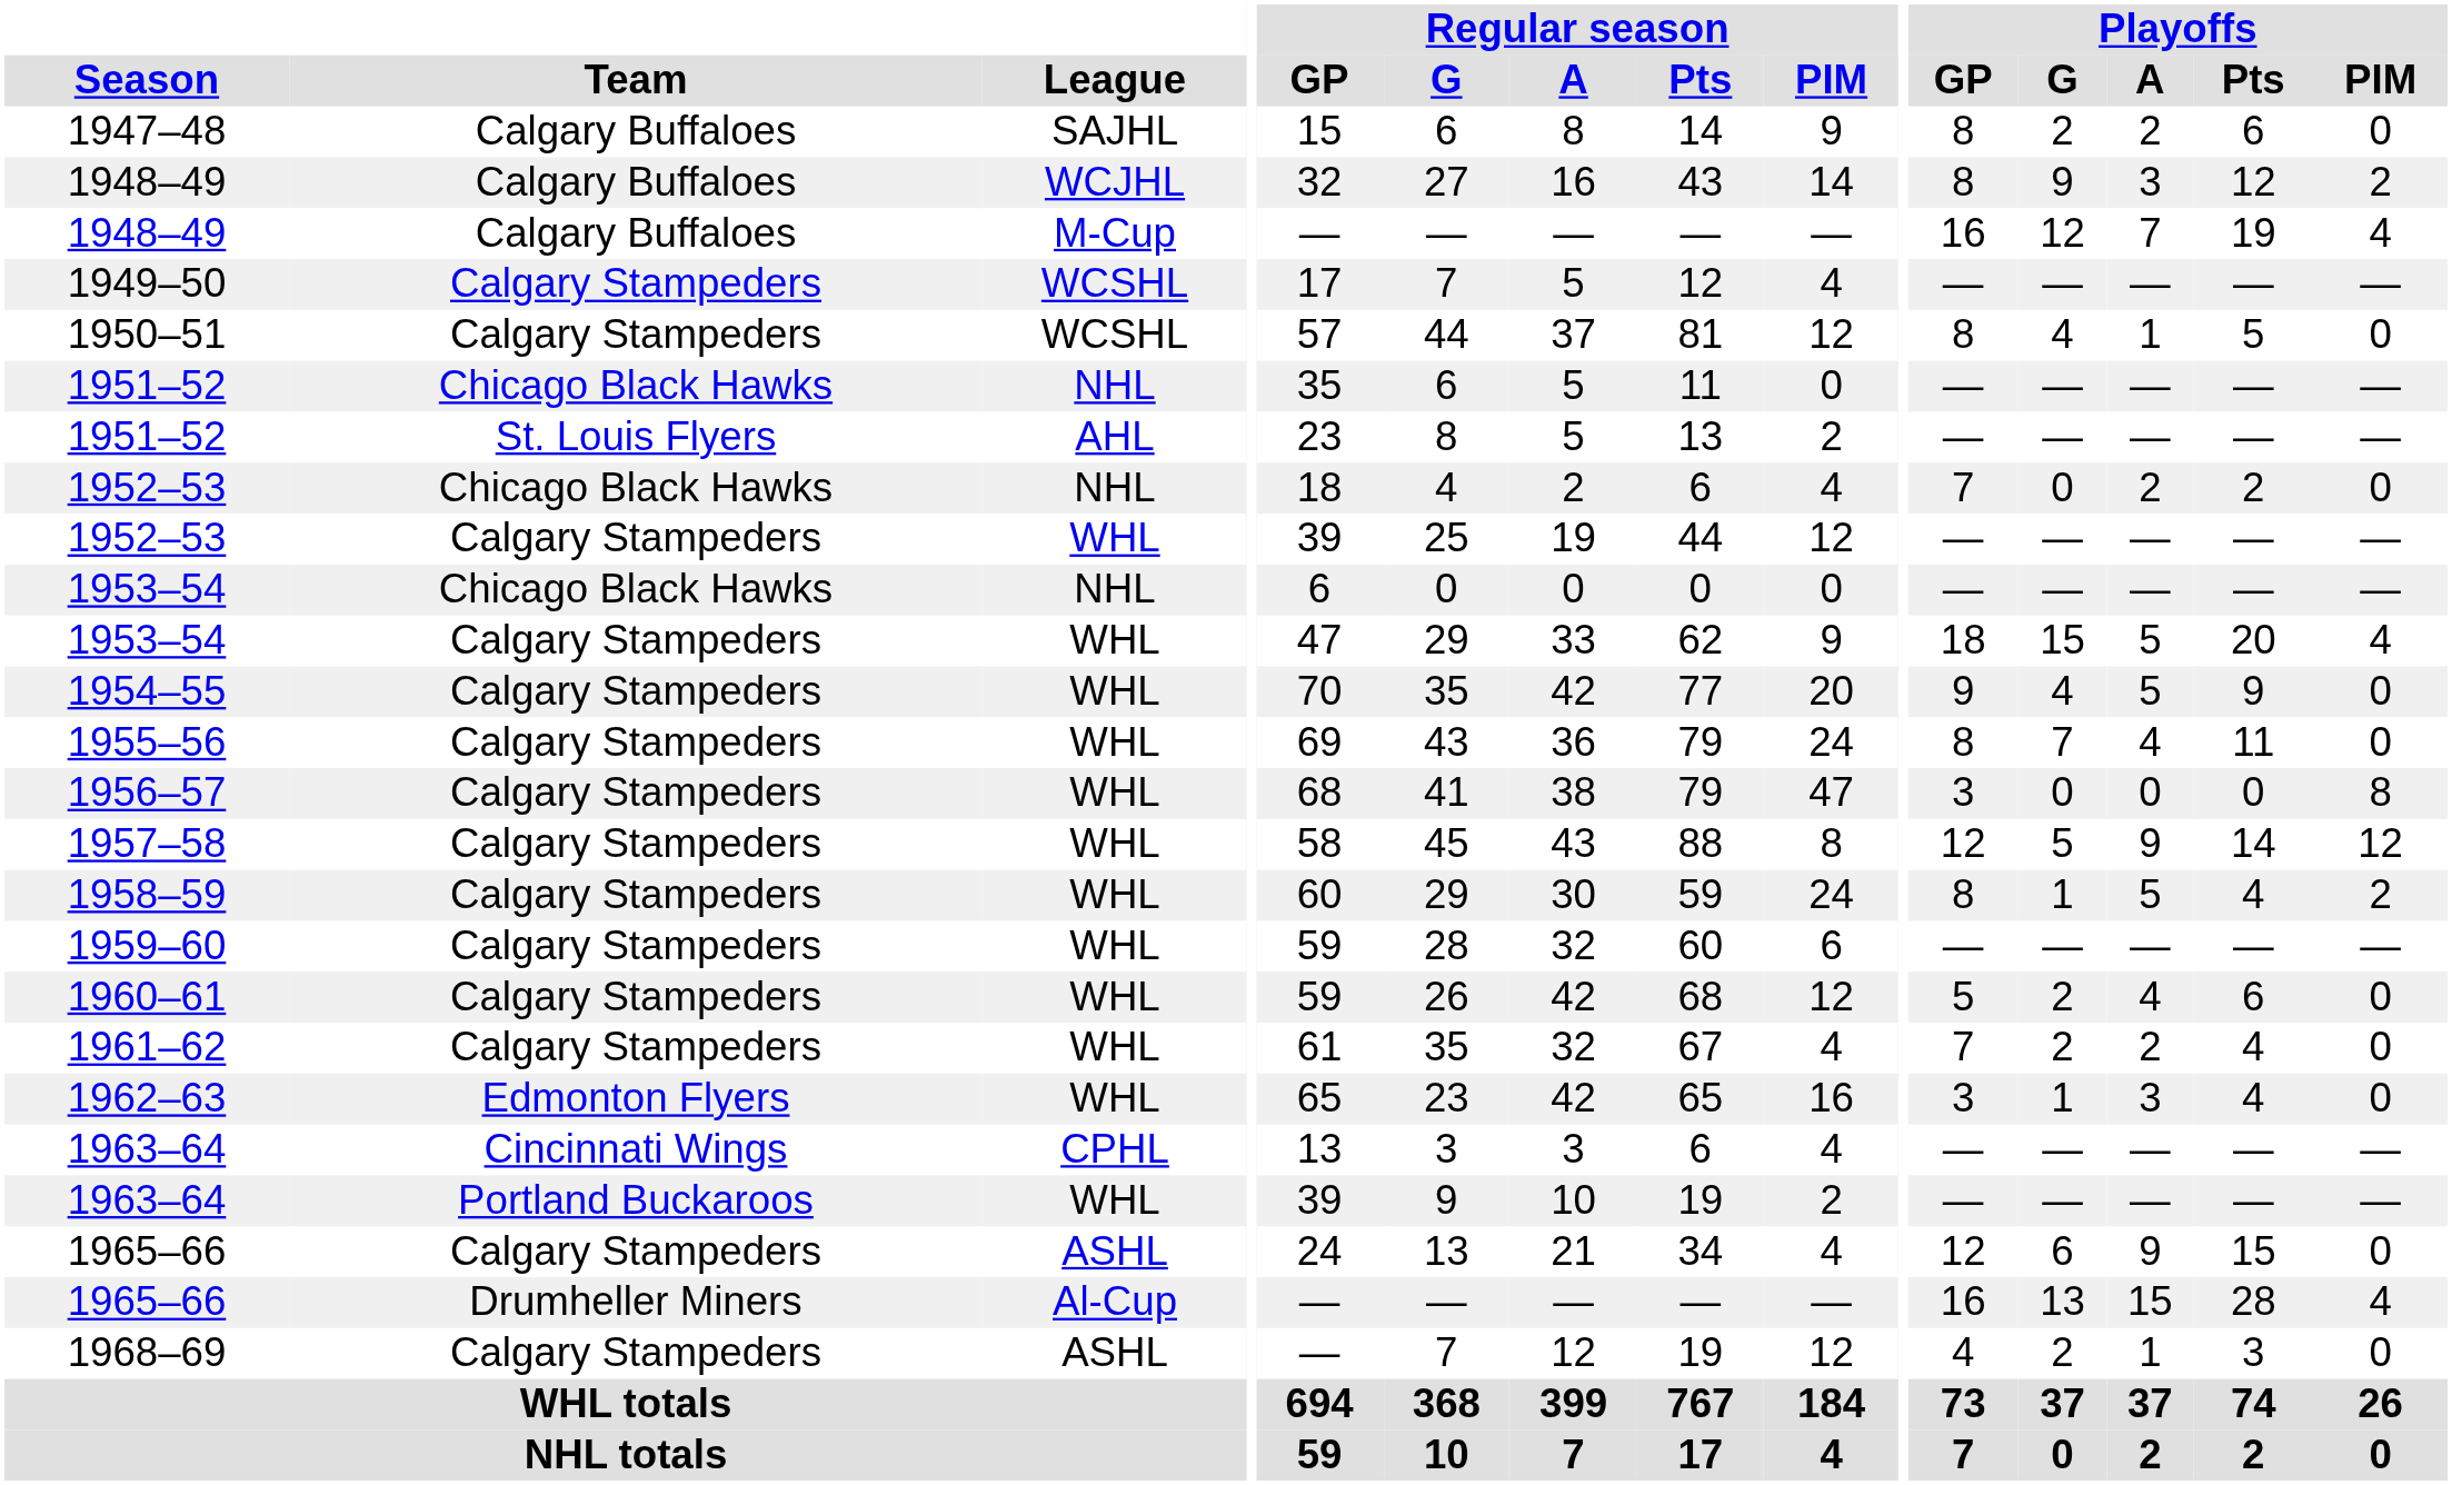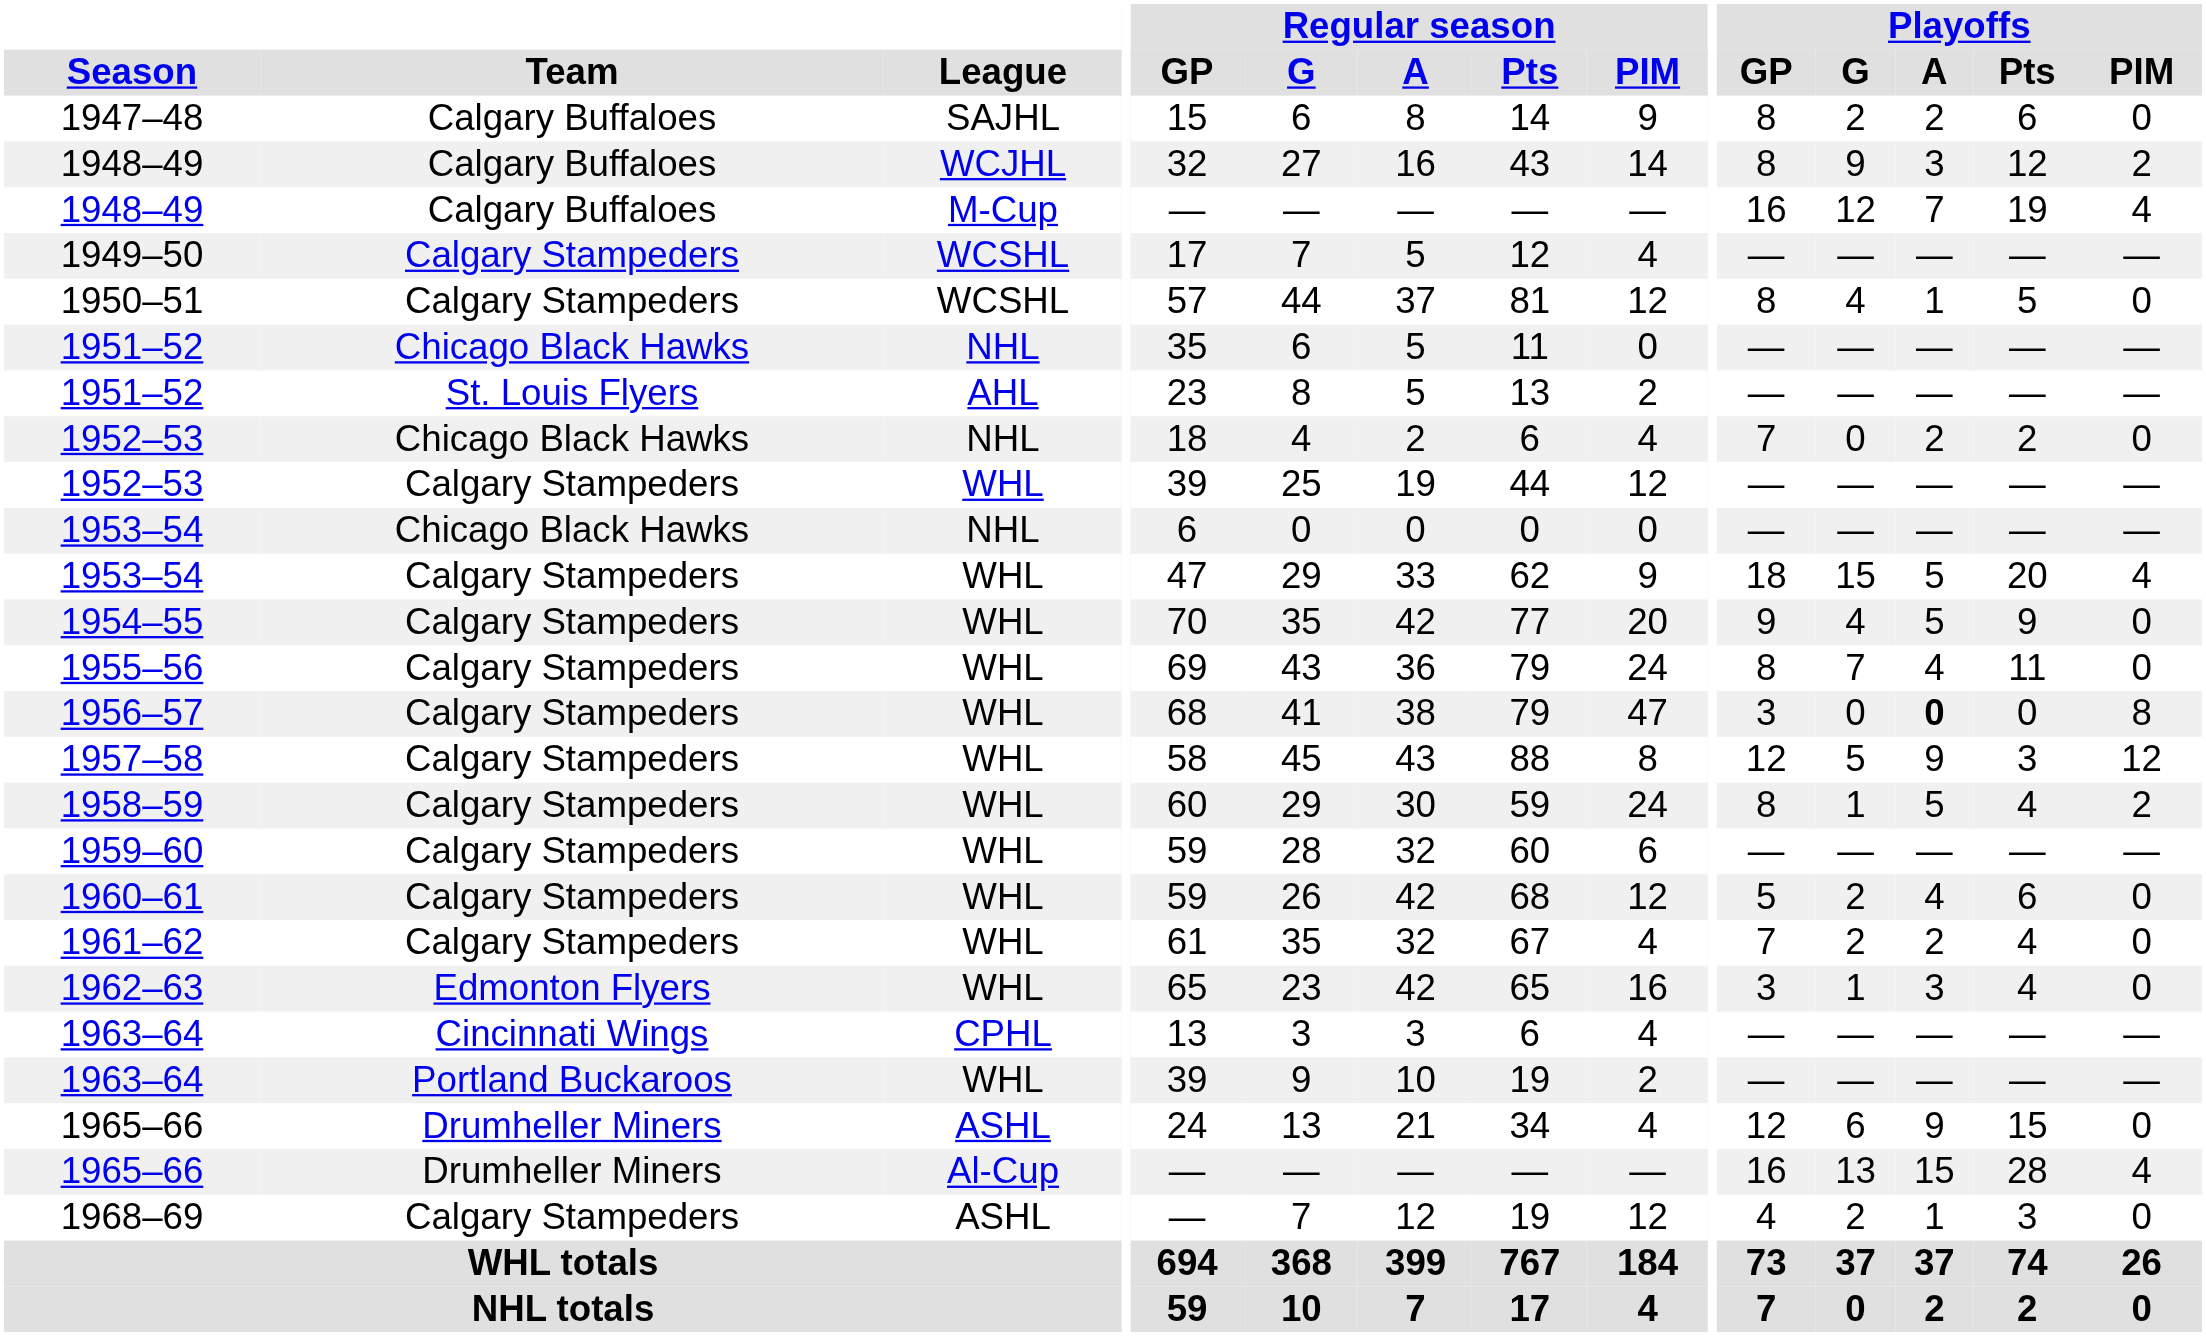1956–57 | Playoffs / A: normal -> bold
1957–58 | Playoffs / Pts: 14 -> 3
1965–66 / ASHL | Team: Calgary Stampeders -> Drumheller Miners
